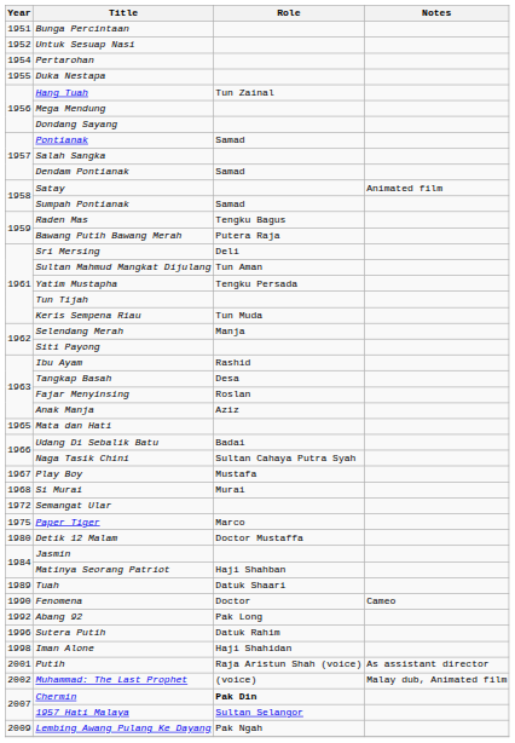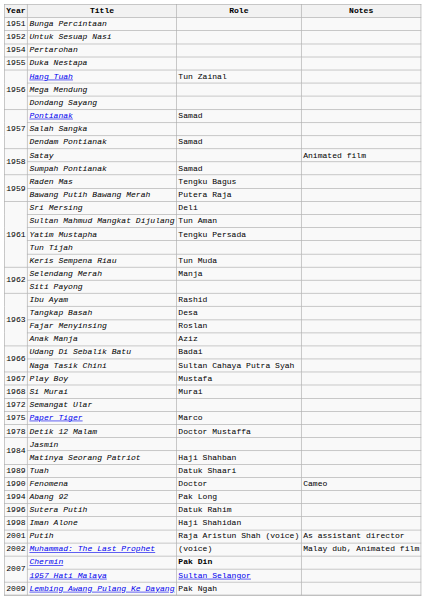- row: 1965 | Mata dan Hati
Detik 12 Malam | Year: 1980 -> 1978
Abang 92 | Year: 1992 -> 1994
